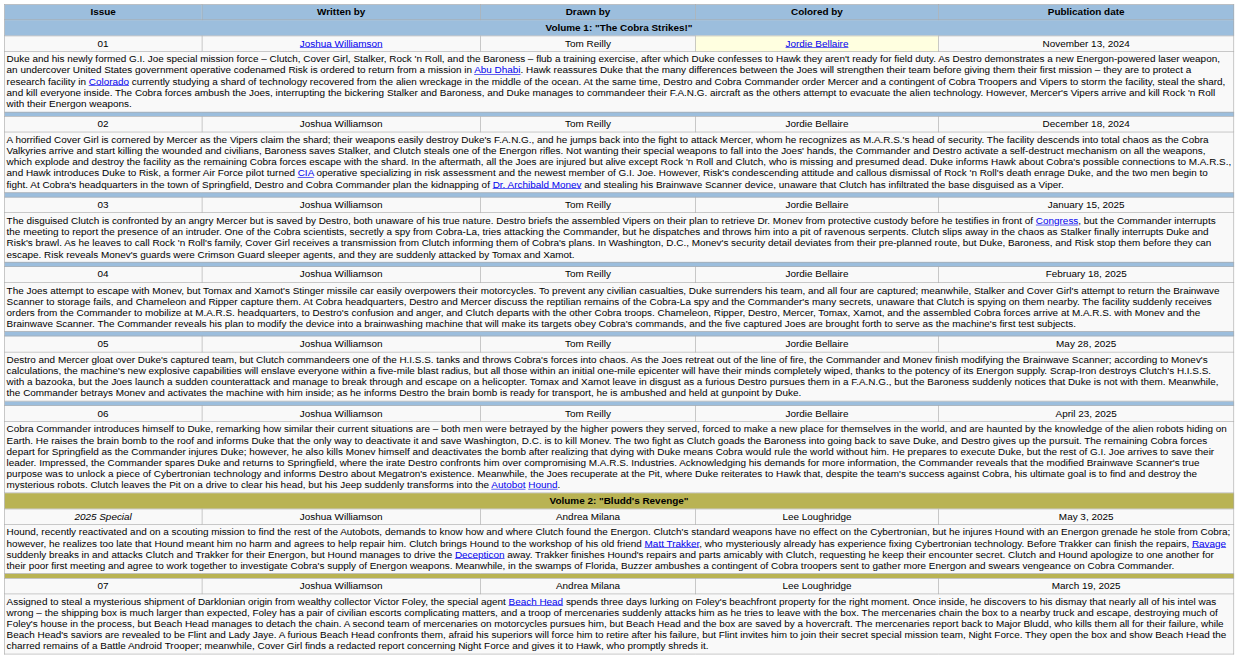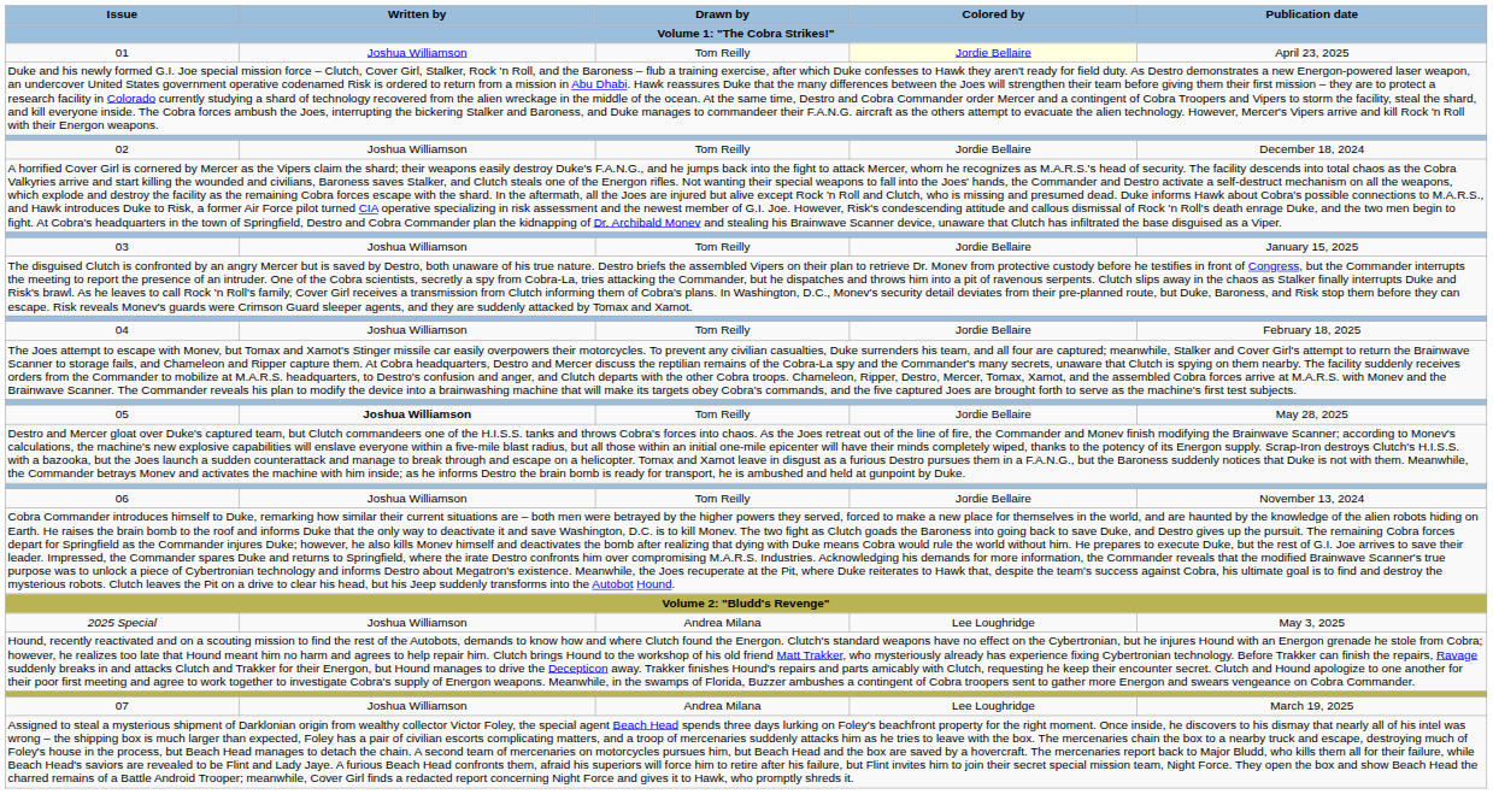01 | Publication date: November 13, 2024 -> April 23, 2025
05 | Written by: normal -> bold
06 | Publication date: April 23, 2025 -> November 13, 2024
